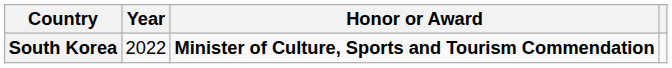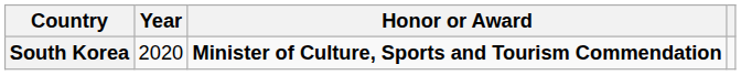South Korea | Year: 2022 -> 2020
